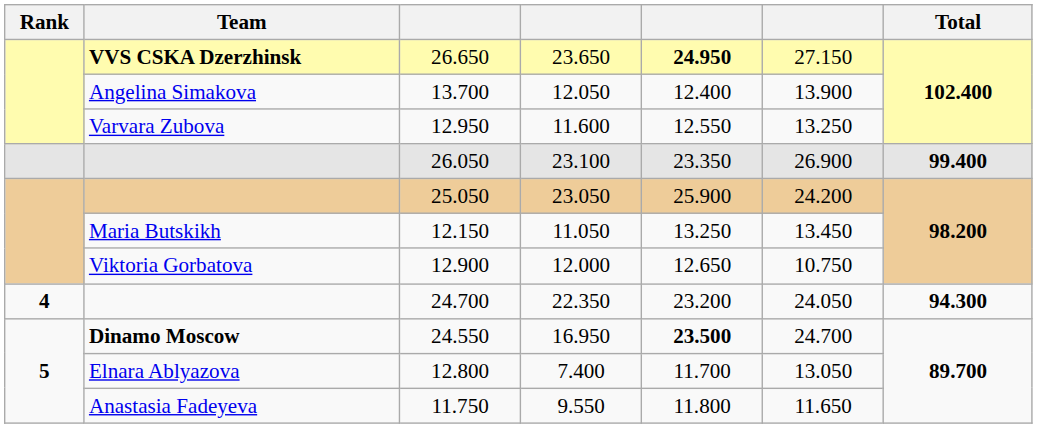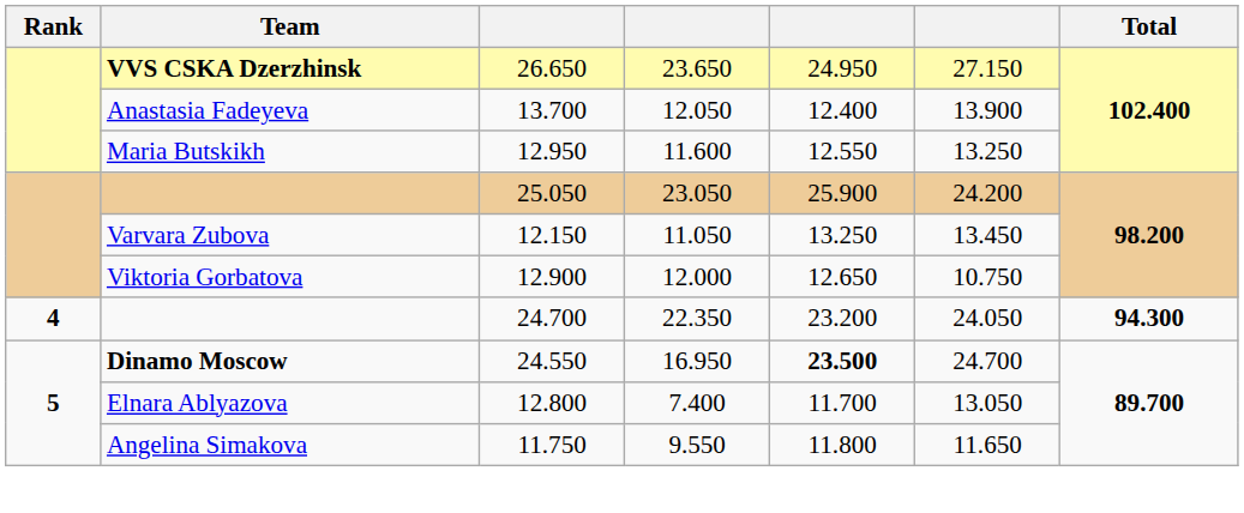26.650 | column 5: bold -> normal
13.700 | Team: Angelina Simakova -> Anastasia Fadeyeva
12.950 | Team: Varvara Zubova -> Maria Butskikh
- row: 26.050 | 23.100 | 23.350 | 26.900 | 99.400
12.150 | Team: Maria Butskikh -> Varvara Zubova
11.750 | Team: Anastasia Fadeyeva -> Angelina Simakova
